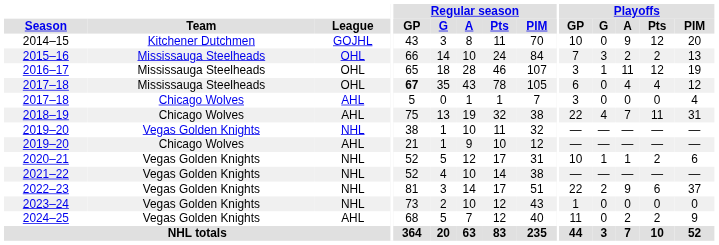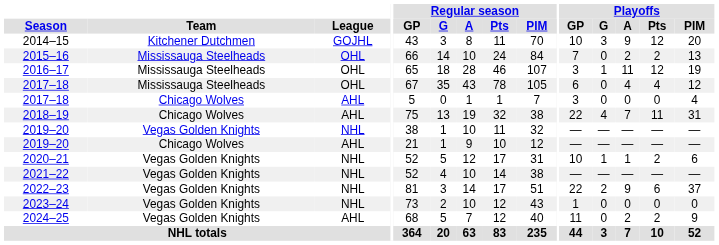2014–15 | Playoffs / G: 0 -> 3
2015–16 | Playoffs / G: 3 -> 0
2017–18 / Mississauga Steelheads | Regular season / GP: bold -> normal
